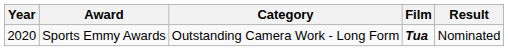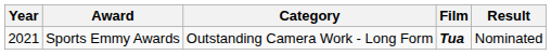Sports Emmy Awards | Year: 2020 -> 2021
